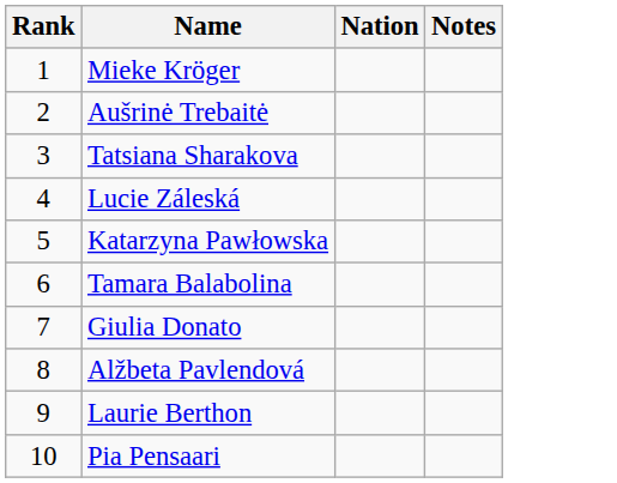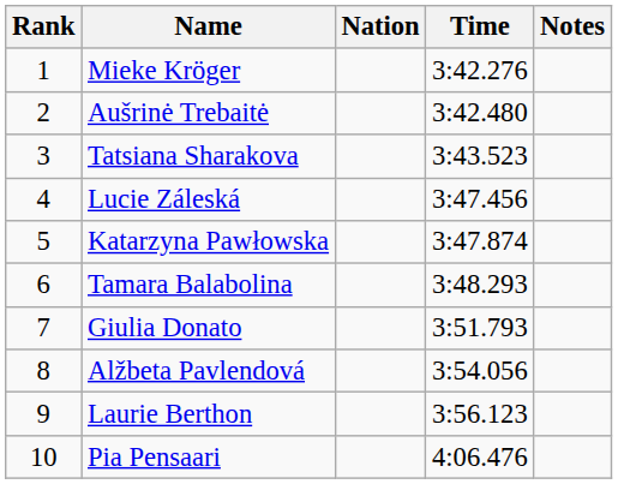+ column: Time | 3:42.276 | 3:42.480 | 3:43.523 | 3:47.456 | 3:47.874 | 3:48.293 | 3:51.793 | 3:54.056 | 3:56.123 | 4:06.476
